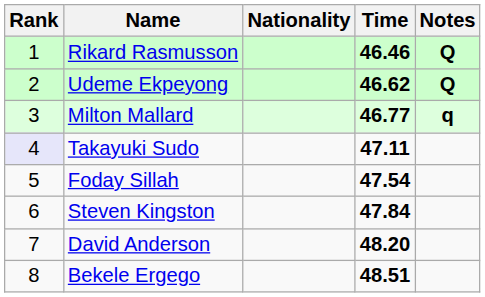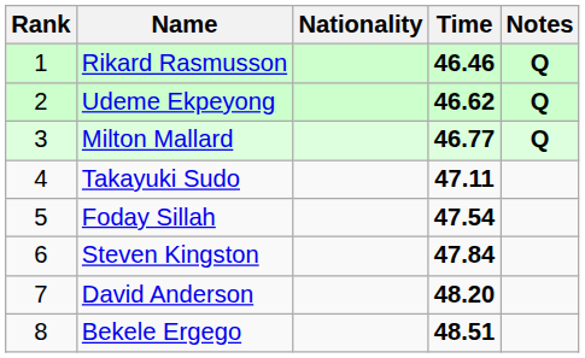Milton Mallard | Notes: q -> Q
Takayuki Sudo | Rank: lavender background -> no background
